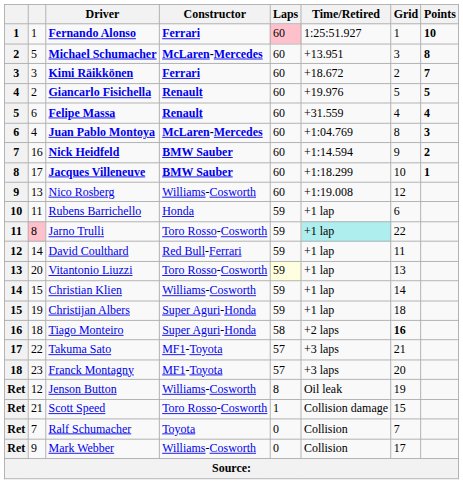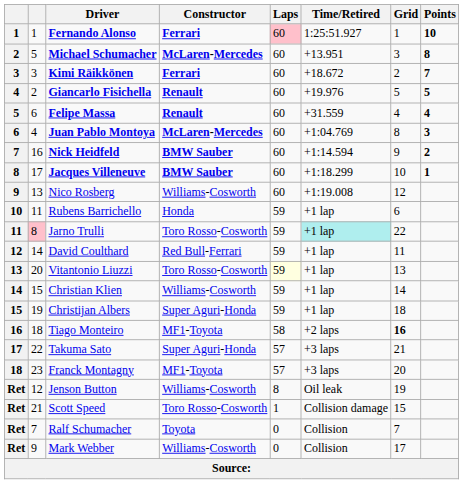Tiago Monteiro | Constructor: Super Aguri-Honda -> MF1-Toyota
Takuma Sato | Constructor: MF1-Toyota -> Super Aguri-Honda
